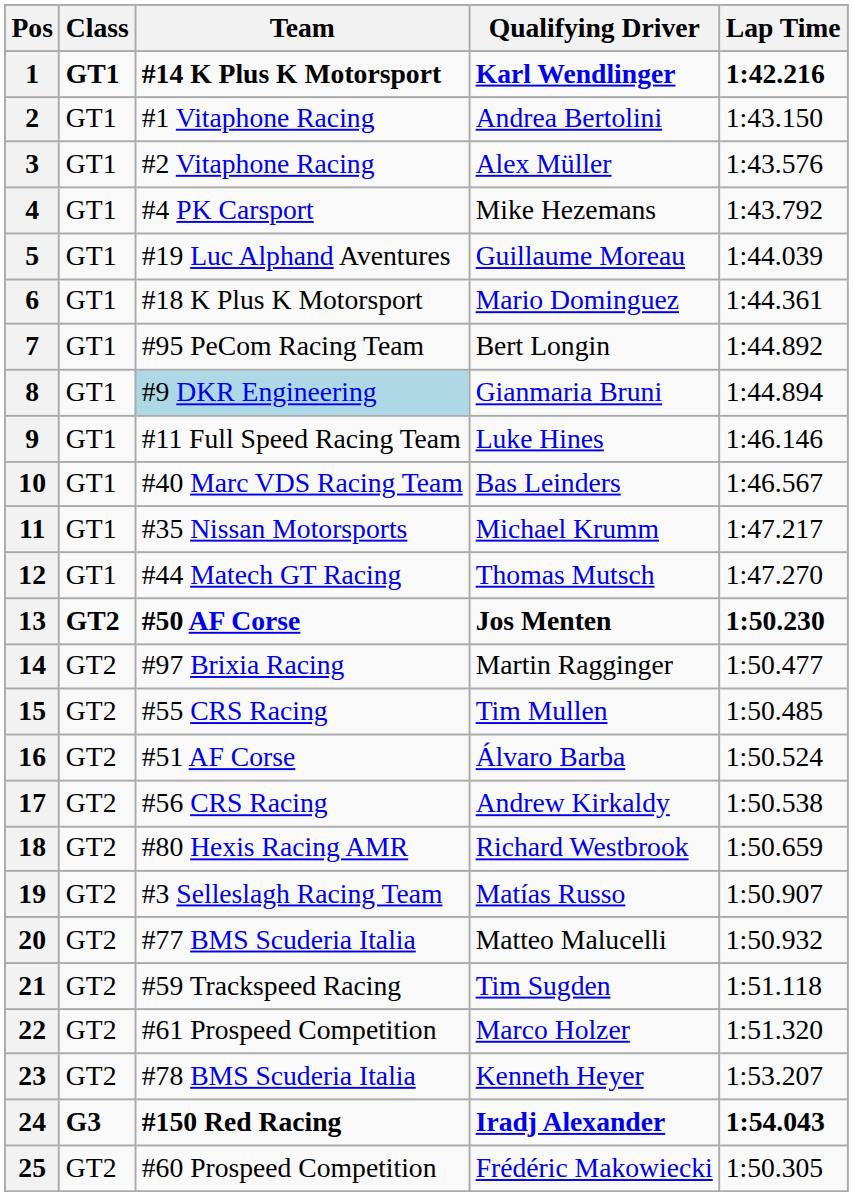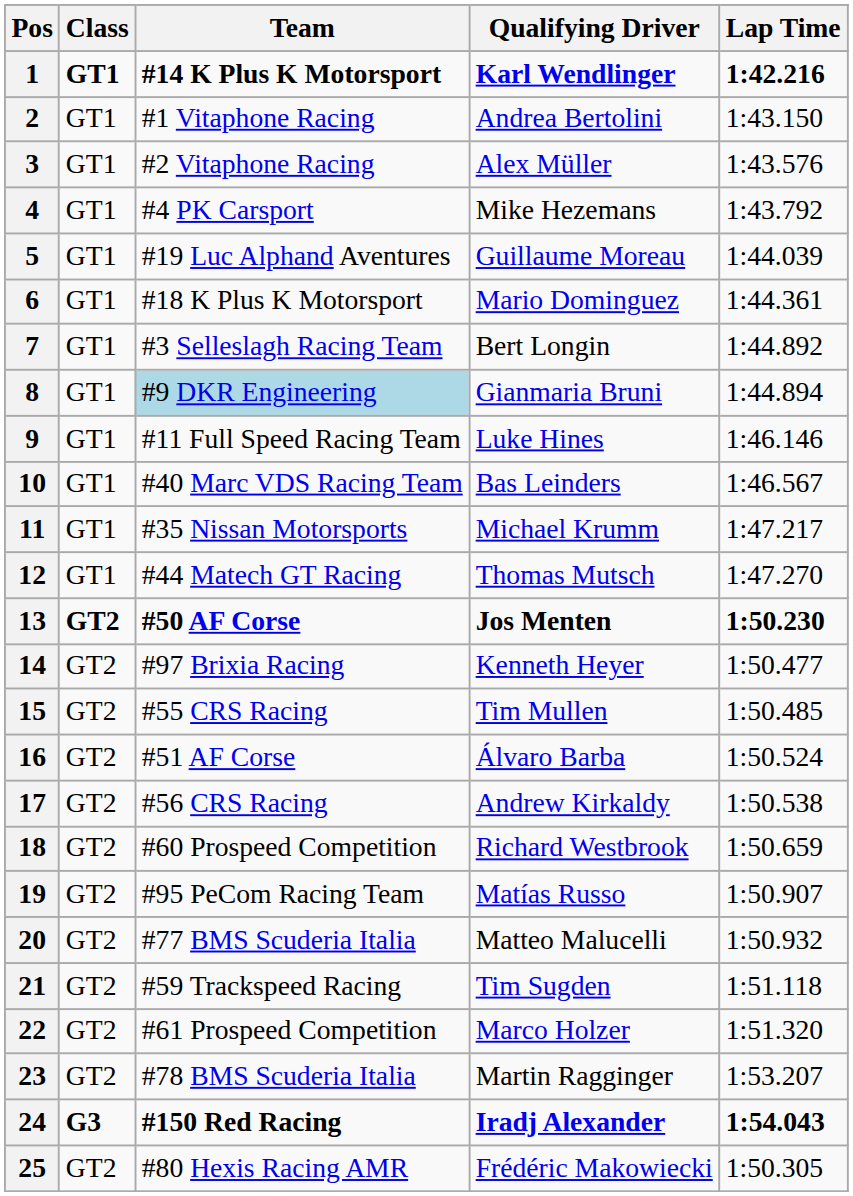7 | Team: #95 PeCom Racing Team -> #3 Selleslagh Racing Team
14 | Qualifying Driver: Martin Ragginger -> Kenneth Heyer
18 | Team: #80 Hexis Racing AMR -> #60 Prospeed Competition
19 | Team: #3 Selleslagh Racing Team -> #95 PeCom Racing Team
23 | Qualifying Driver: Kenneth Heyer -> Martin Ragginger
25 | Team: #60 Prospeed Competition -> #80 Hexis Racing AMR
